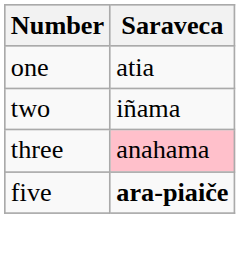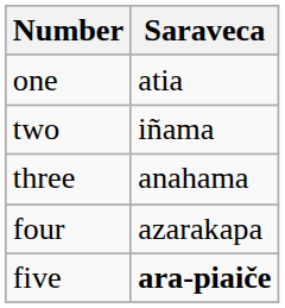three | Saraveca: pink background -> no background
+ row: four | azarakapa
